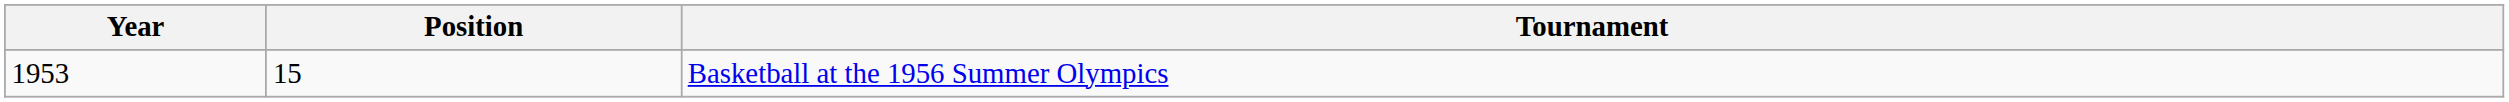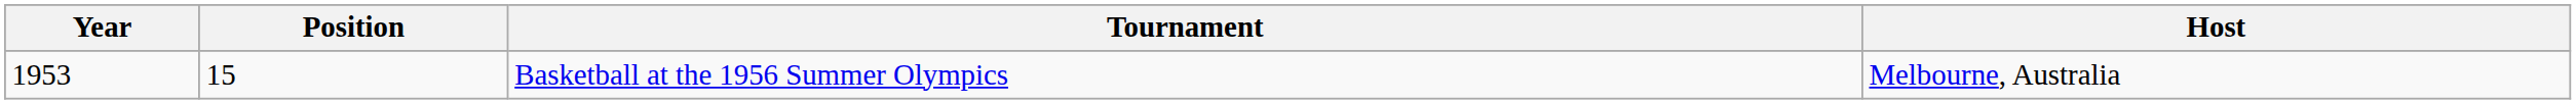+ column: Host | Melbourne, Australia
